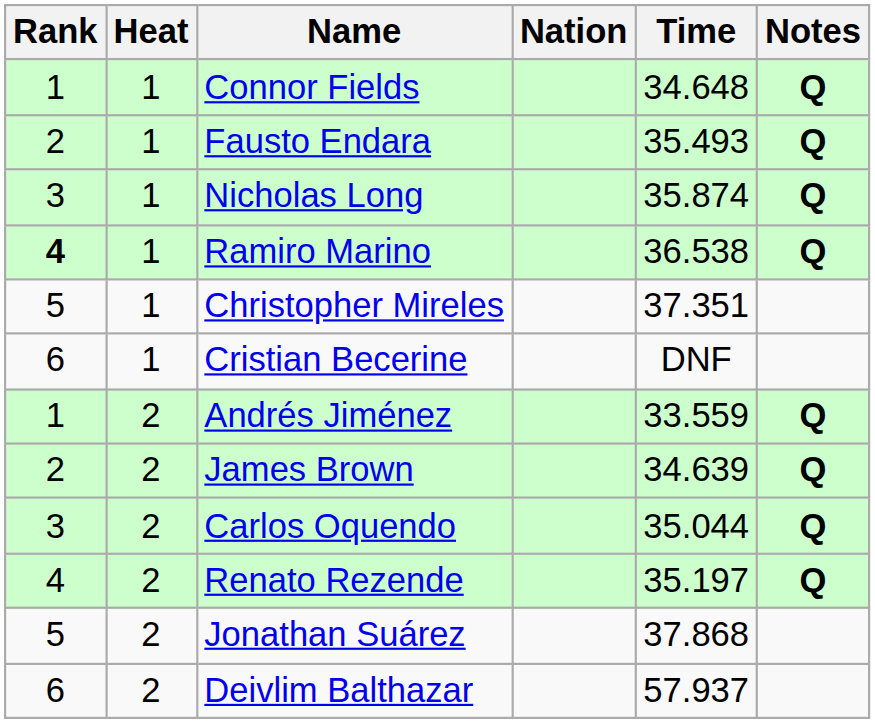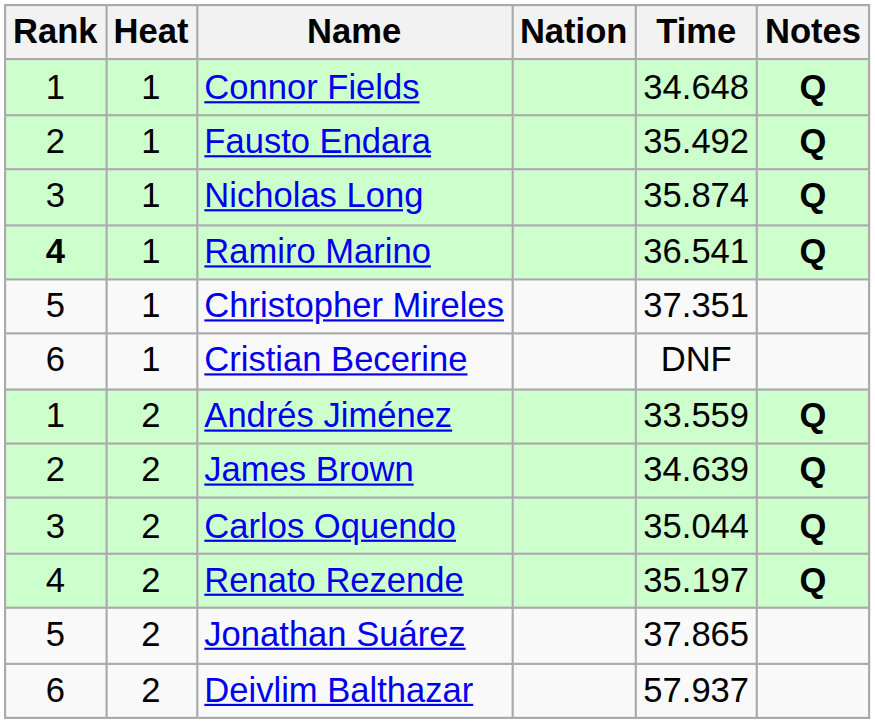Fausto Endara | Time: 35.493 -> 35.492
Ramiro Marino | Time: 36.538 -> 36.541
Jonathan Suárez | Time: 37.868 -> 37.865
